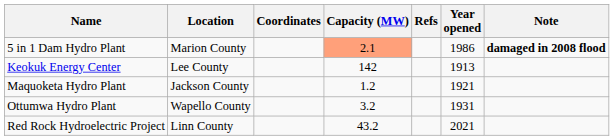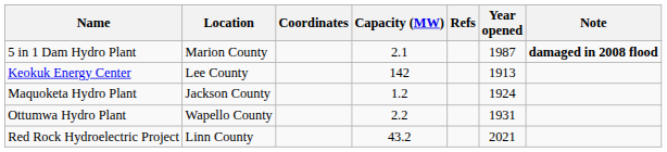5 in 1 Dam Hydro Plant | Capacity (MW): lightsalmon background -> no background
5 in 1 Dam Hydro Plant | Year opened: 1986 -> 1987
Maquoketa Hydro Plant | Year opened: 1921 -> 1924
Ottumwa Hydro Plant | Capacity (MW): 3.2 -> 2.2
